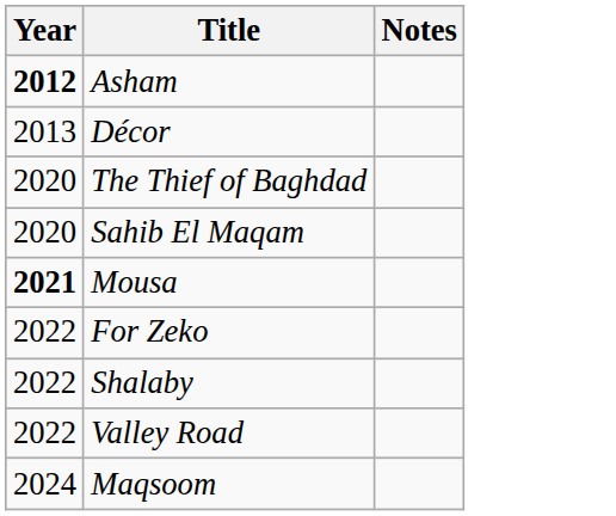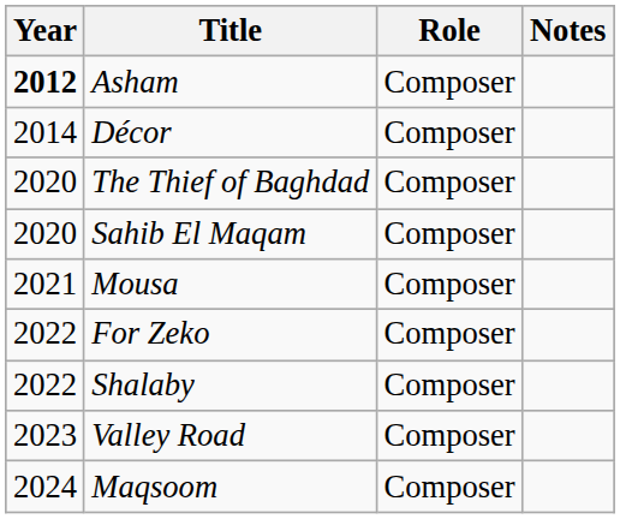+ column: Role | Composer | Composer | Composer | Composer | Composer | Composer | Composer | Composer | Composer
Décor | Year: 2013 -> 2014
Mousa | Year: bold -> normal
Valley Road | Year: 2022 -> 2023
